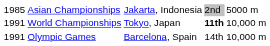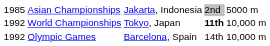World Championships | column 1: 1991 -> 1992
Olympic Games | column 1: 1991 -> 1992
